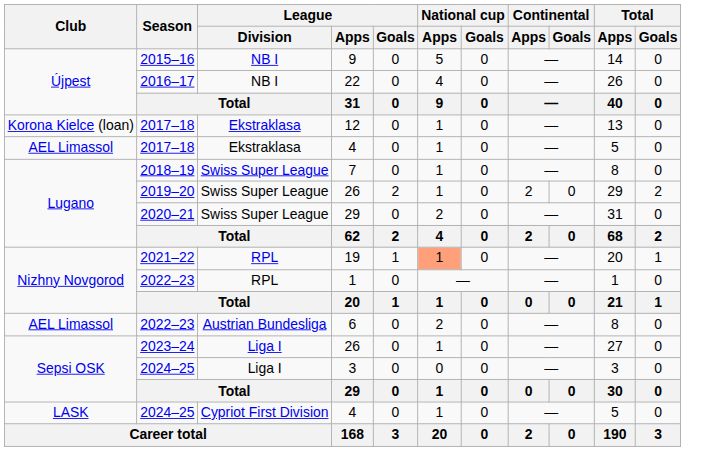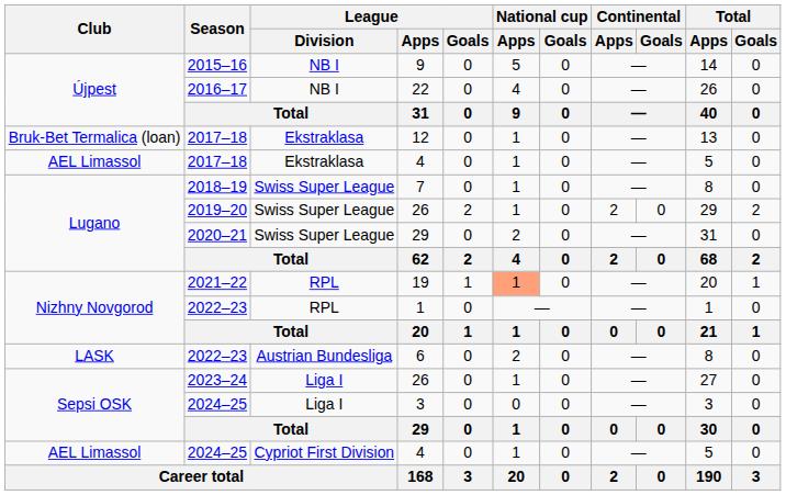12 | Club: Korona Kielce (loan) -> Bruk-Bet Termalica (loan)
6 | Club: AEL Limassol -> LASK
2024–25 / 4 | Club: LASK -> AEL Limassol
